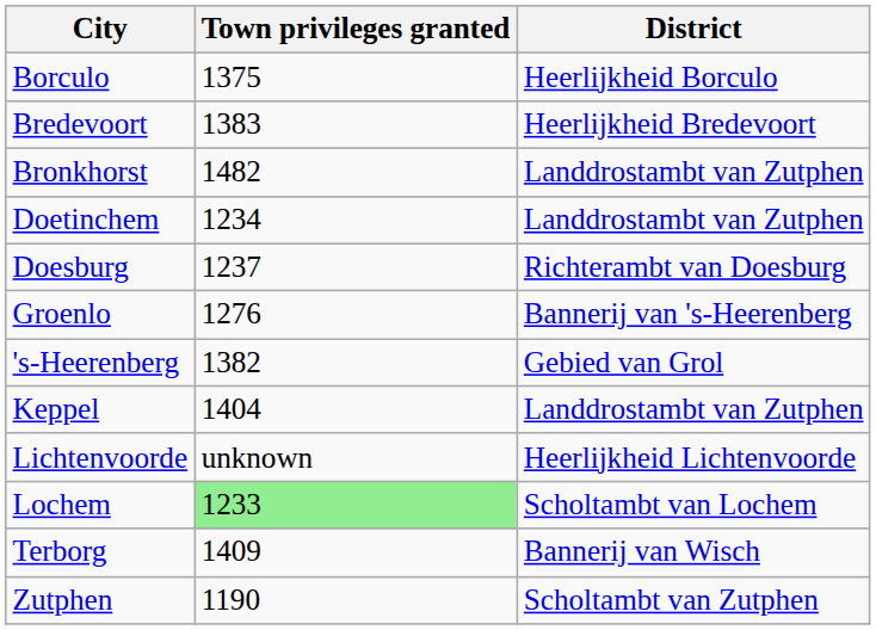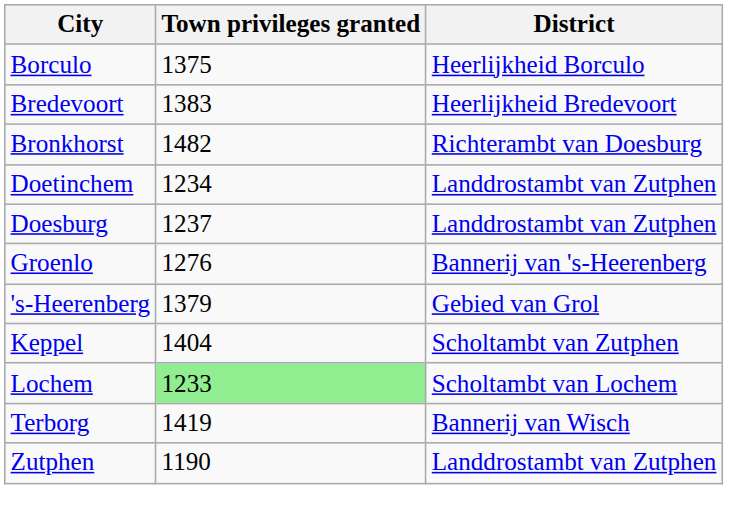Bronkhorst | District: Landdrostambt van Zutphen -> Richterambt van Doesburg
Doesburg | District: Richterambt van Doesburg -> Landdrostambt van Zutphen
's-Heerenberg | Town privileges granted: 1382 -> 1379
Keppel | District: Landdrostambt van Zutphen -> Scholtambt van Zutphen
- row: Lichtenvoorde | unknown | Heerlijkheid Lichtenvoorde
Terborg | Town privileges granted: 1409 -> 1419
Zutphen | District: Scholtambt van Zutphen -> Landdrostambt van Zutphen
